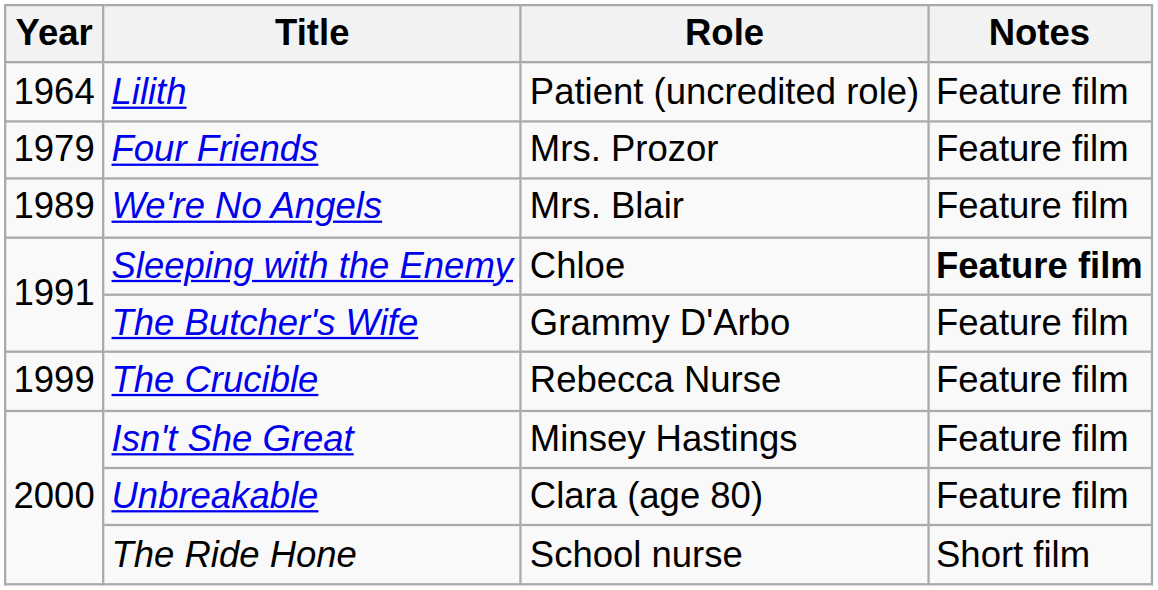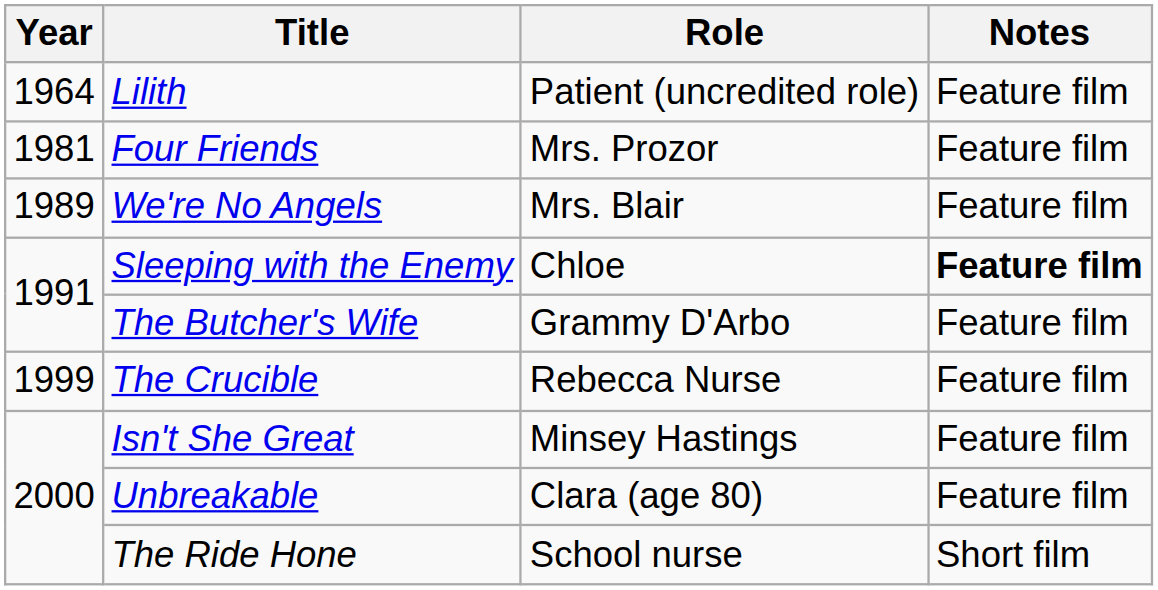Four Friends | Year: 1979 -> 1981
